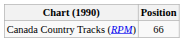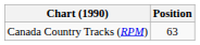Canada Country Tracks (RPM) | Position: 66 -> 63
